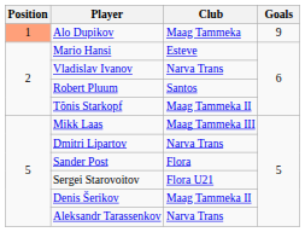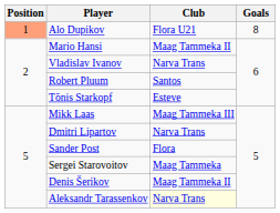Alo Dupikov | Club: Maag Tammeka -> Flora U21
Alo Dupikov | Goals: 9 -> 8
Mario Hansi | Club: Esteve -> Maag Tammeka II
Tõnis Starkopf | Club: Maag Tammeka II -> Esteve
Sergei Starovoitov | Club: Flora U21 -> Maag Tammeka
Aleksandr Tarassenkov | Club: no background -> lightyellow background
